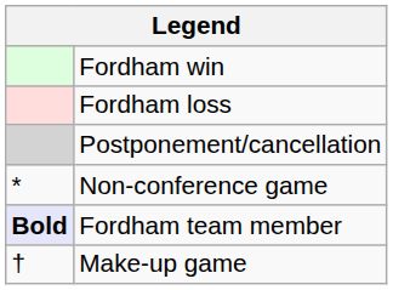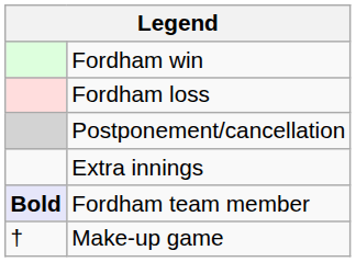+ row: Extra innings
- row: * | Non-conference game
